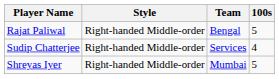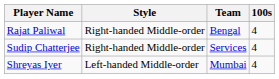Rajat Paliwal | 100s: 5 -> 4
Shreyas Iyer | Style: Right-handed Middle-order -> Left-handed Middle-order
Shreyas Iyer | 100s: 5 -> 4
